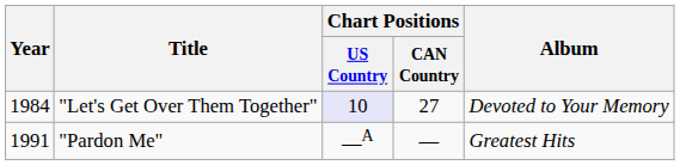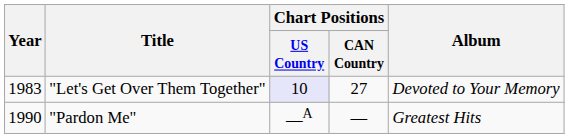"Let's Get Over Them Together" | Year: 1984 -> 1983
"Pardon Me" | Year: 1991 -> 1990
